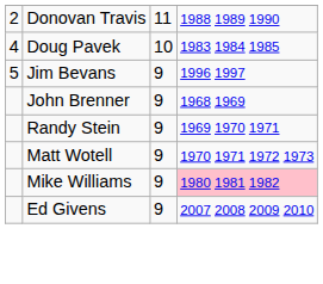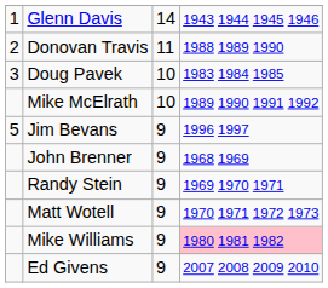+ row: 1 | Glenn Davis | 14 | 1943 1944 1945 1946
Doug Pavek | column 1: 4 -> 3
+ row: Mike McElrath | 10 | 1989 1990 1991 1992
